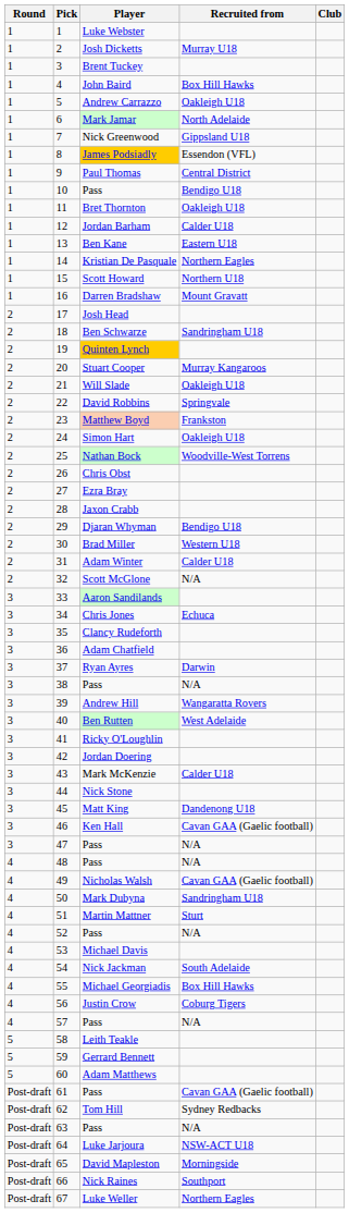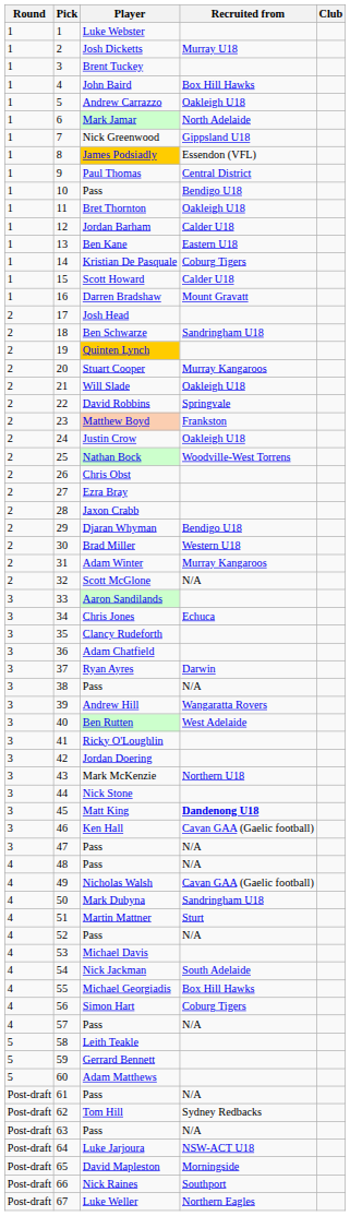14 | Recruited from: Northern Eagles -> Coburg Tigers
15 | Recruited from: Northern U18 -> Calder U18
24 | Player: Simon Hart -> Justin Crow
31 | Recruited from: Calder U18 -> Murray Kangaroos
43 | Recruited from: Calder U18 -> Northern U18
45 | Recruited from: normal -> bold
56 | Player: Justin Crow -> Simon Hart
61 | Recruited from: Cavan GAA (Gaelic football) -> N/A
